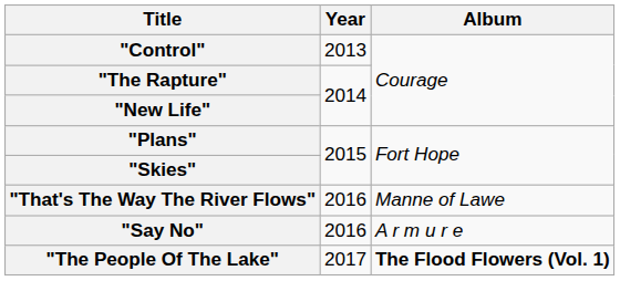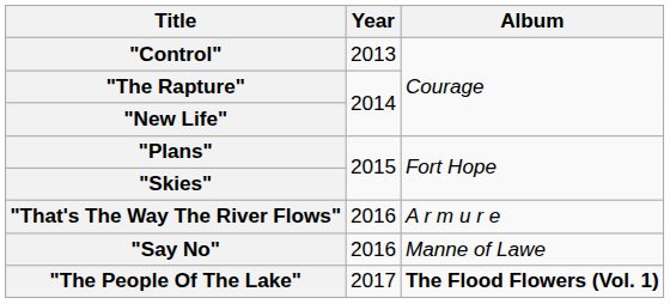"That's The Way The River Flows" | Album: Manne of Lawe -> A r m u r e
"Say No" | Album: A r m u r e -> Manne of Lawe
